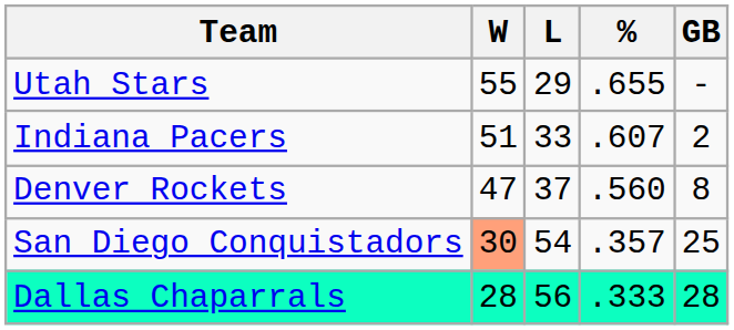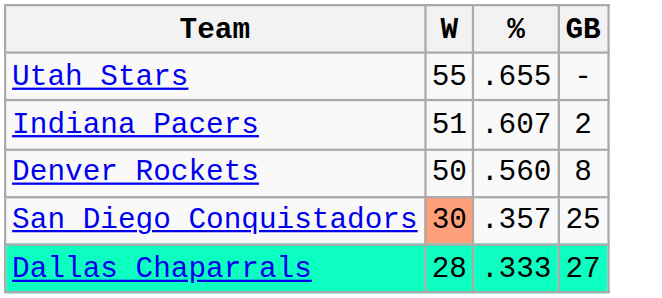- column: L | 29 | 33 | 37 | 54 | 56
Denver Rockets | W: 47 -> 50
Dallas Chaparrals | GB: 28 -> 27
